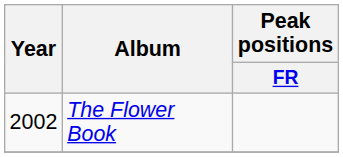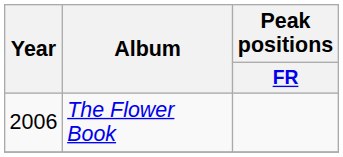The Flower Book | Year: 2002 -> 2006
